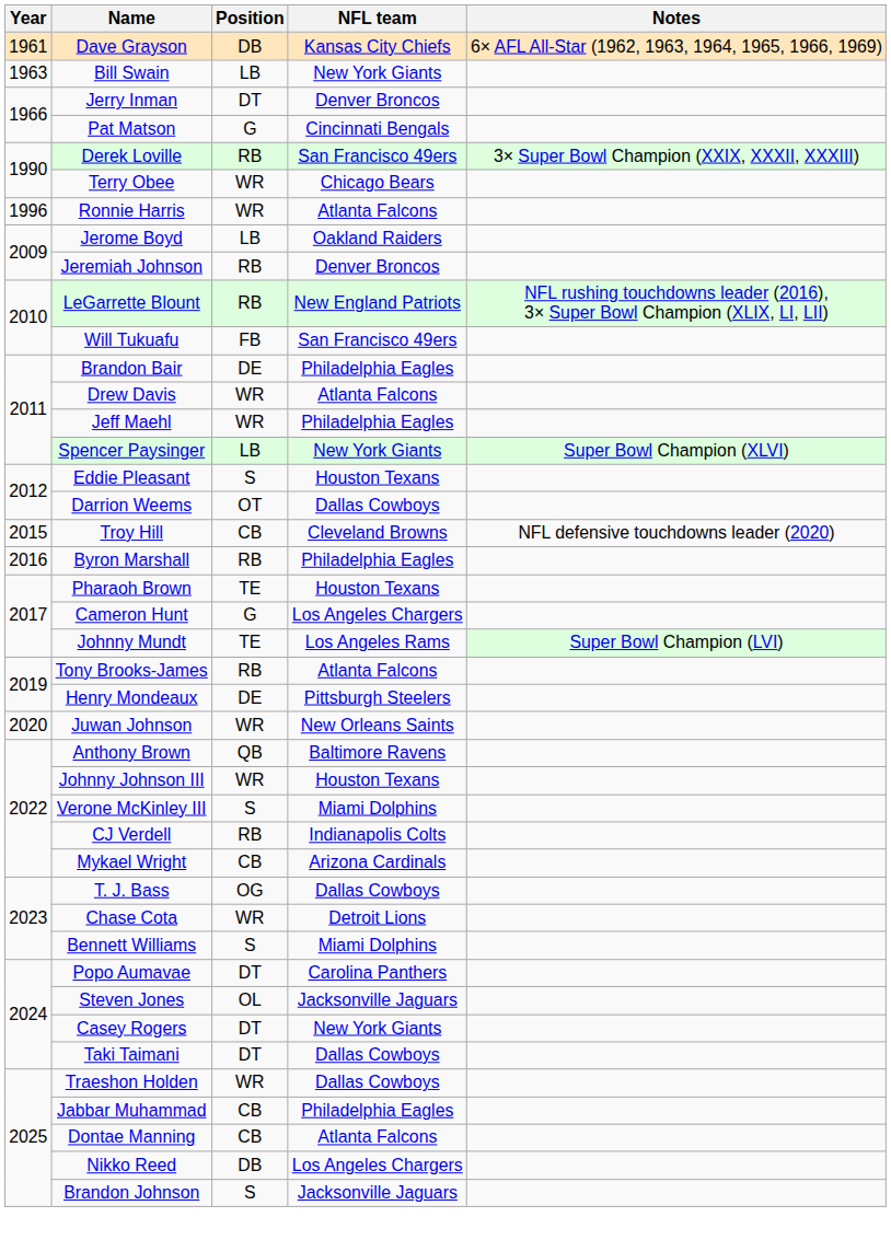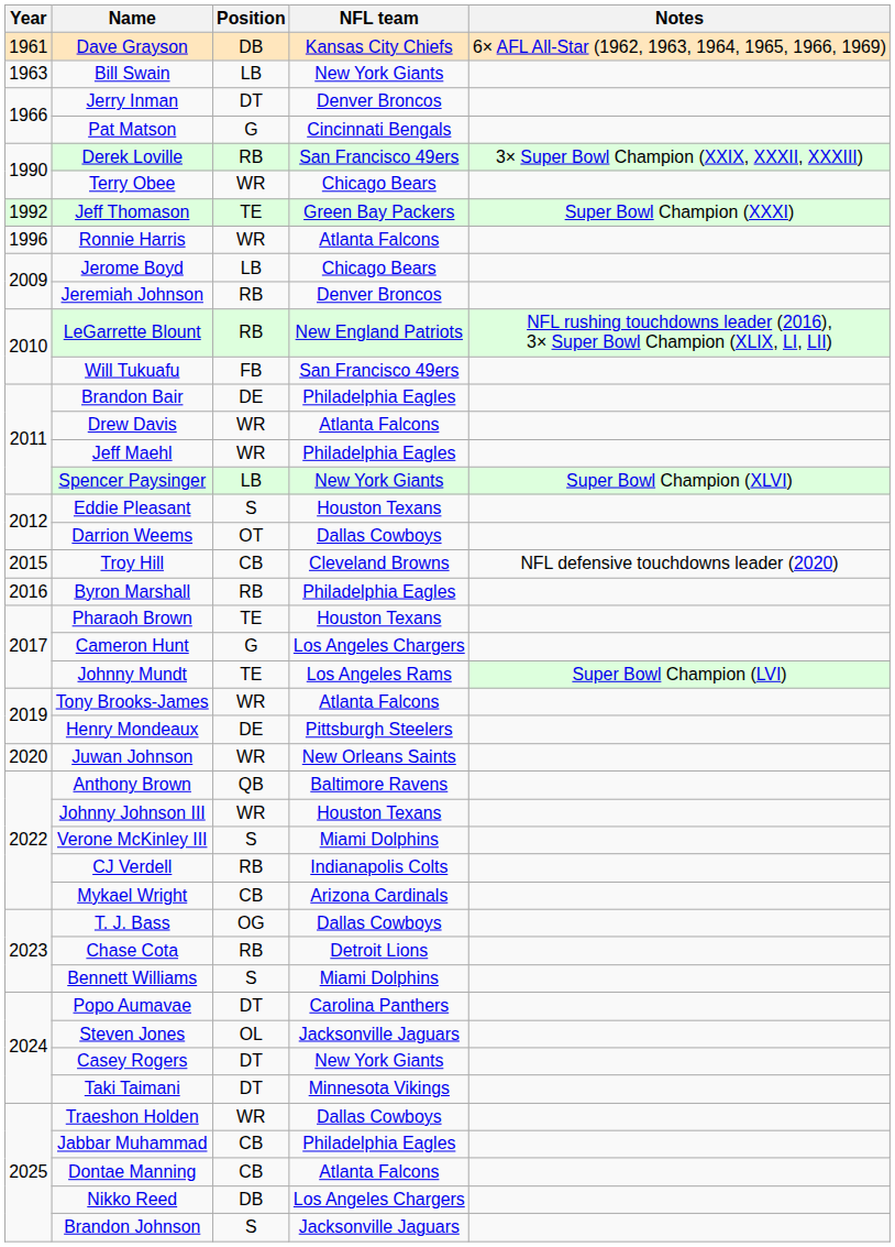+ row: 1992 | Jeff Thomason | TE | Green Bay Packers | Super Bowl Champion (XXXI)
Jerome Boyd | NFL team: Oakland Raiders -> Chicago Bears
Tony Brooks-James | Position: RB -> WR
Chase Cota | Position: WR -> RB
Taki Taimani | NFL team: Dallas Cowboys -> Minnesota Vikings
